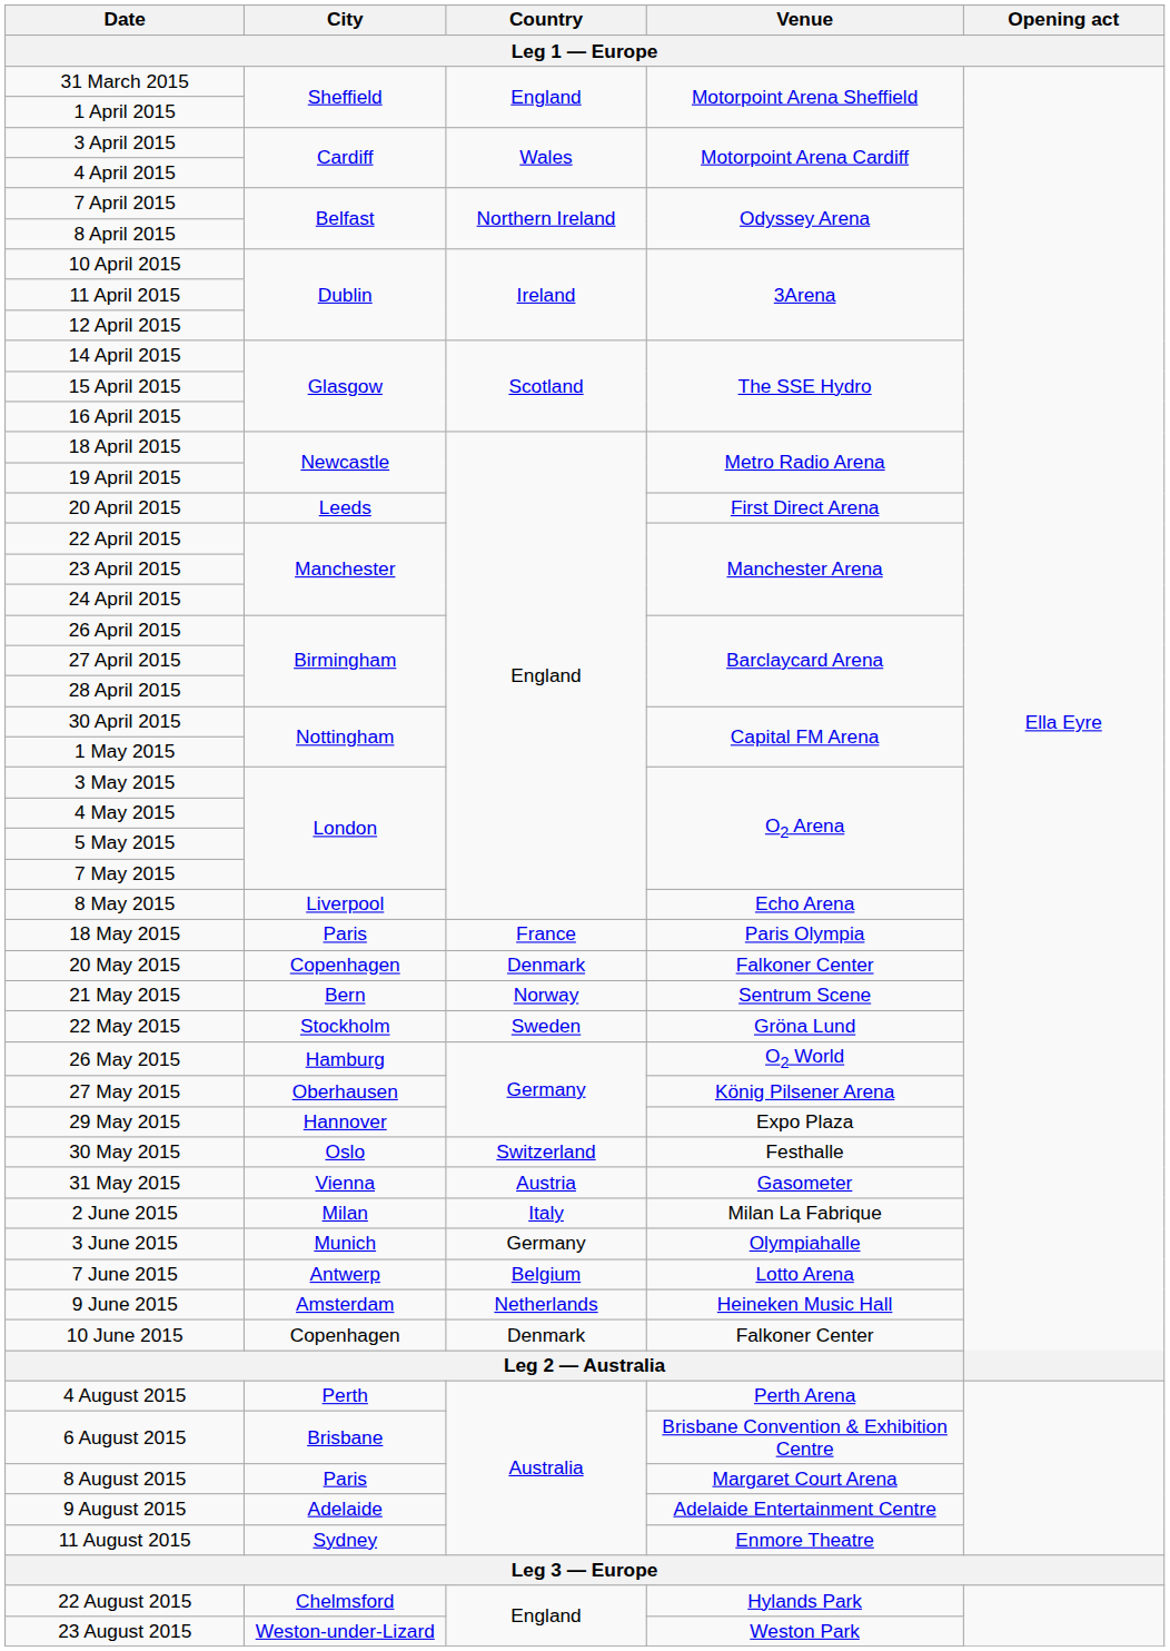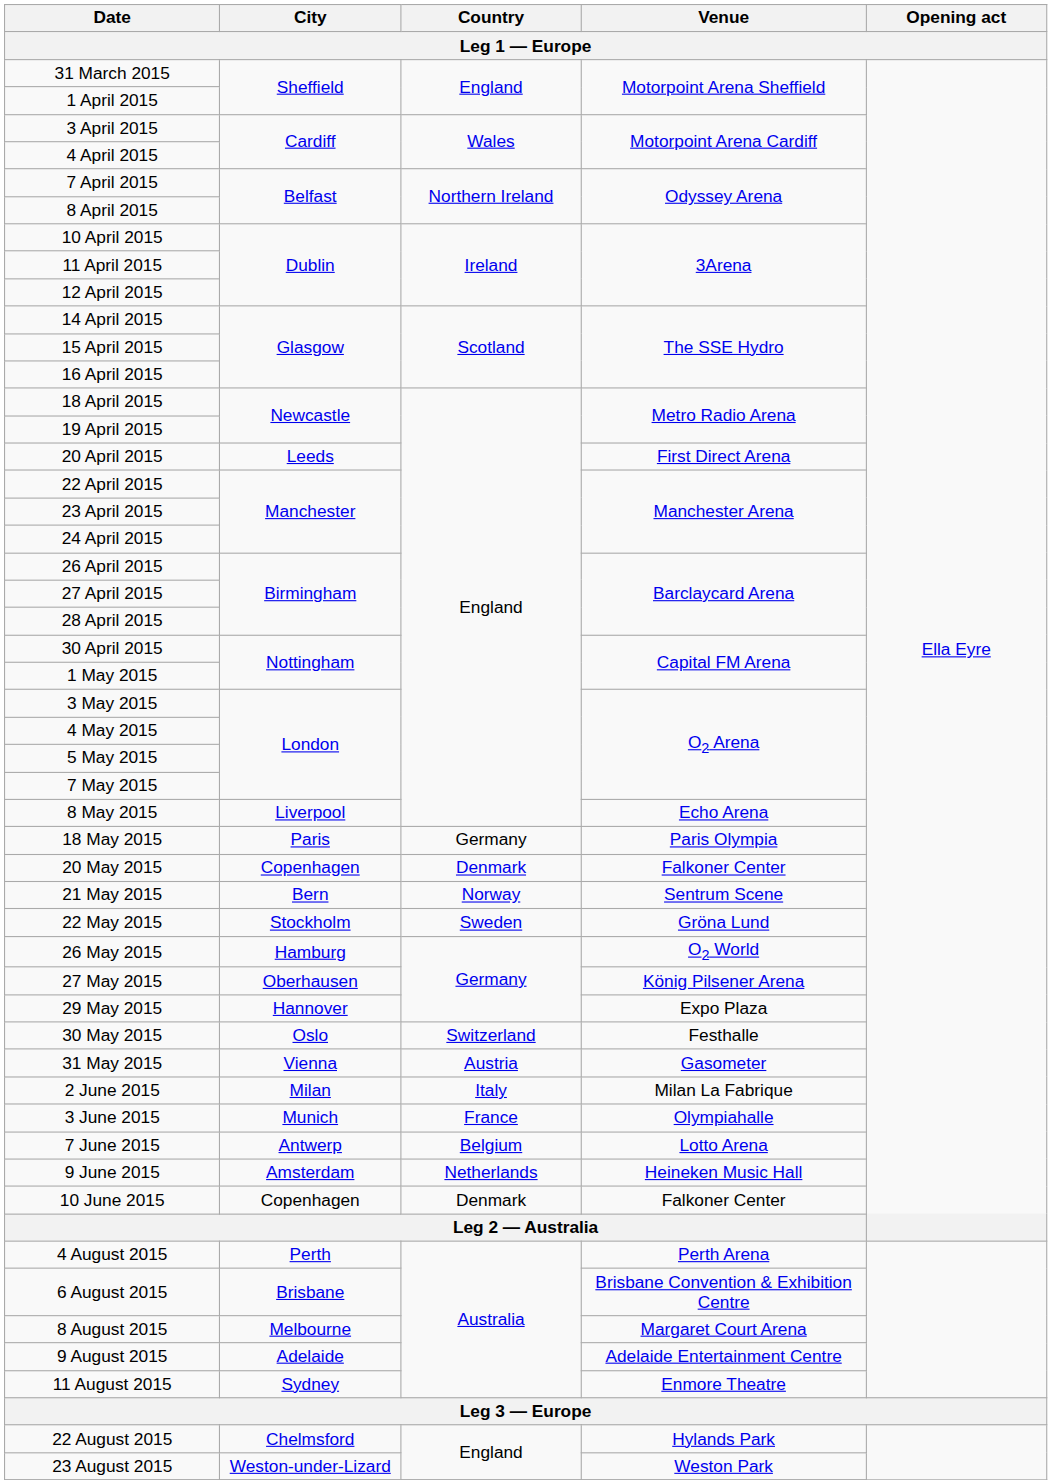18 May 2015 | Country: France -> Germany
3 June 2015 | Country: Germany -> France
8 August 2015 | City: Paris -> Melbourne
